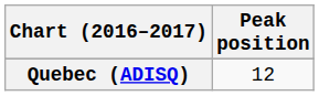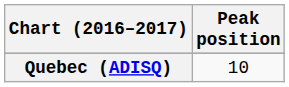Quebec (ADISQ) | Peak position: 12 -> 10
